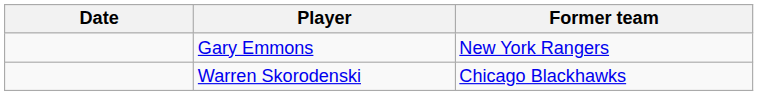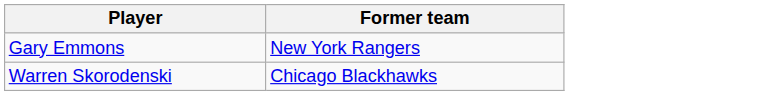- column: Date
